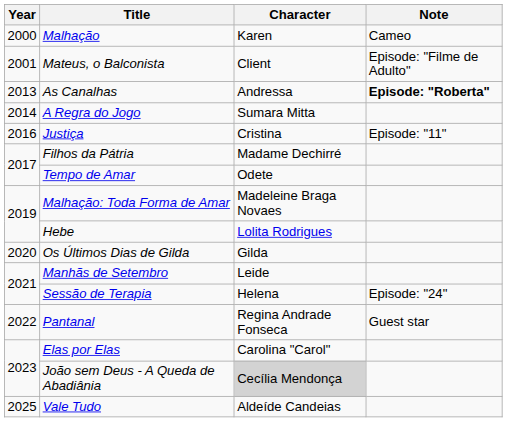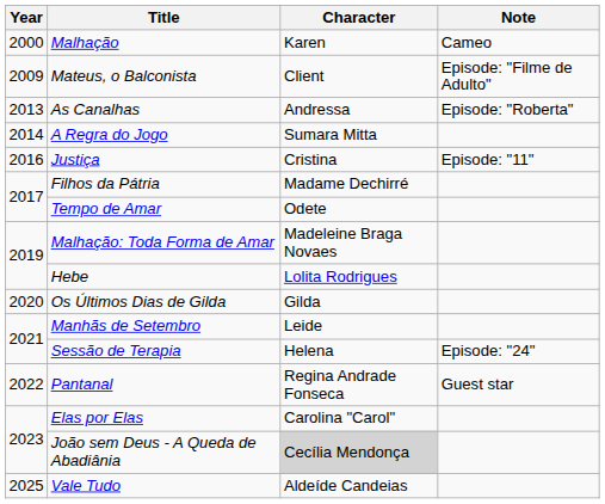Mateus, o Balconista | Year: 2001 -> 2009
As Canalhas | Note: bold -> normal
